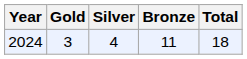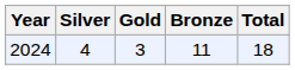columns swapped: Gold <-> Silver
